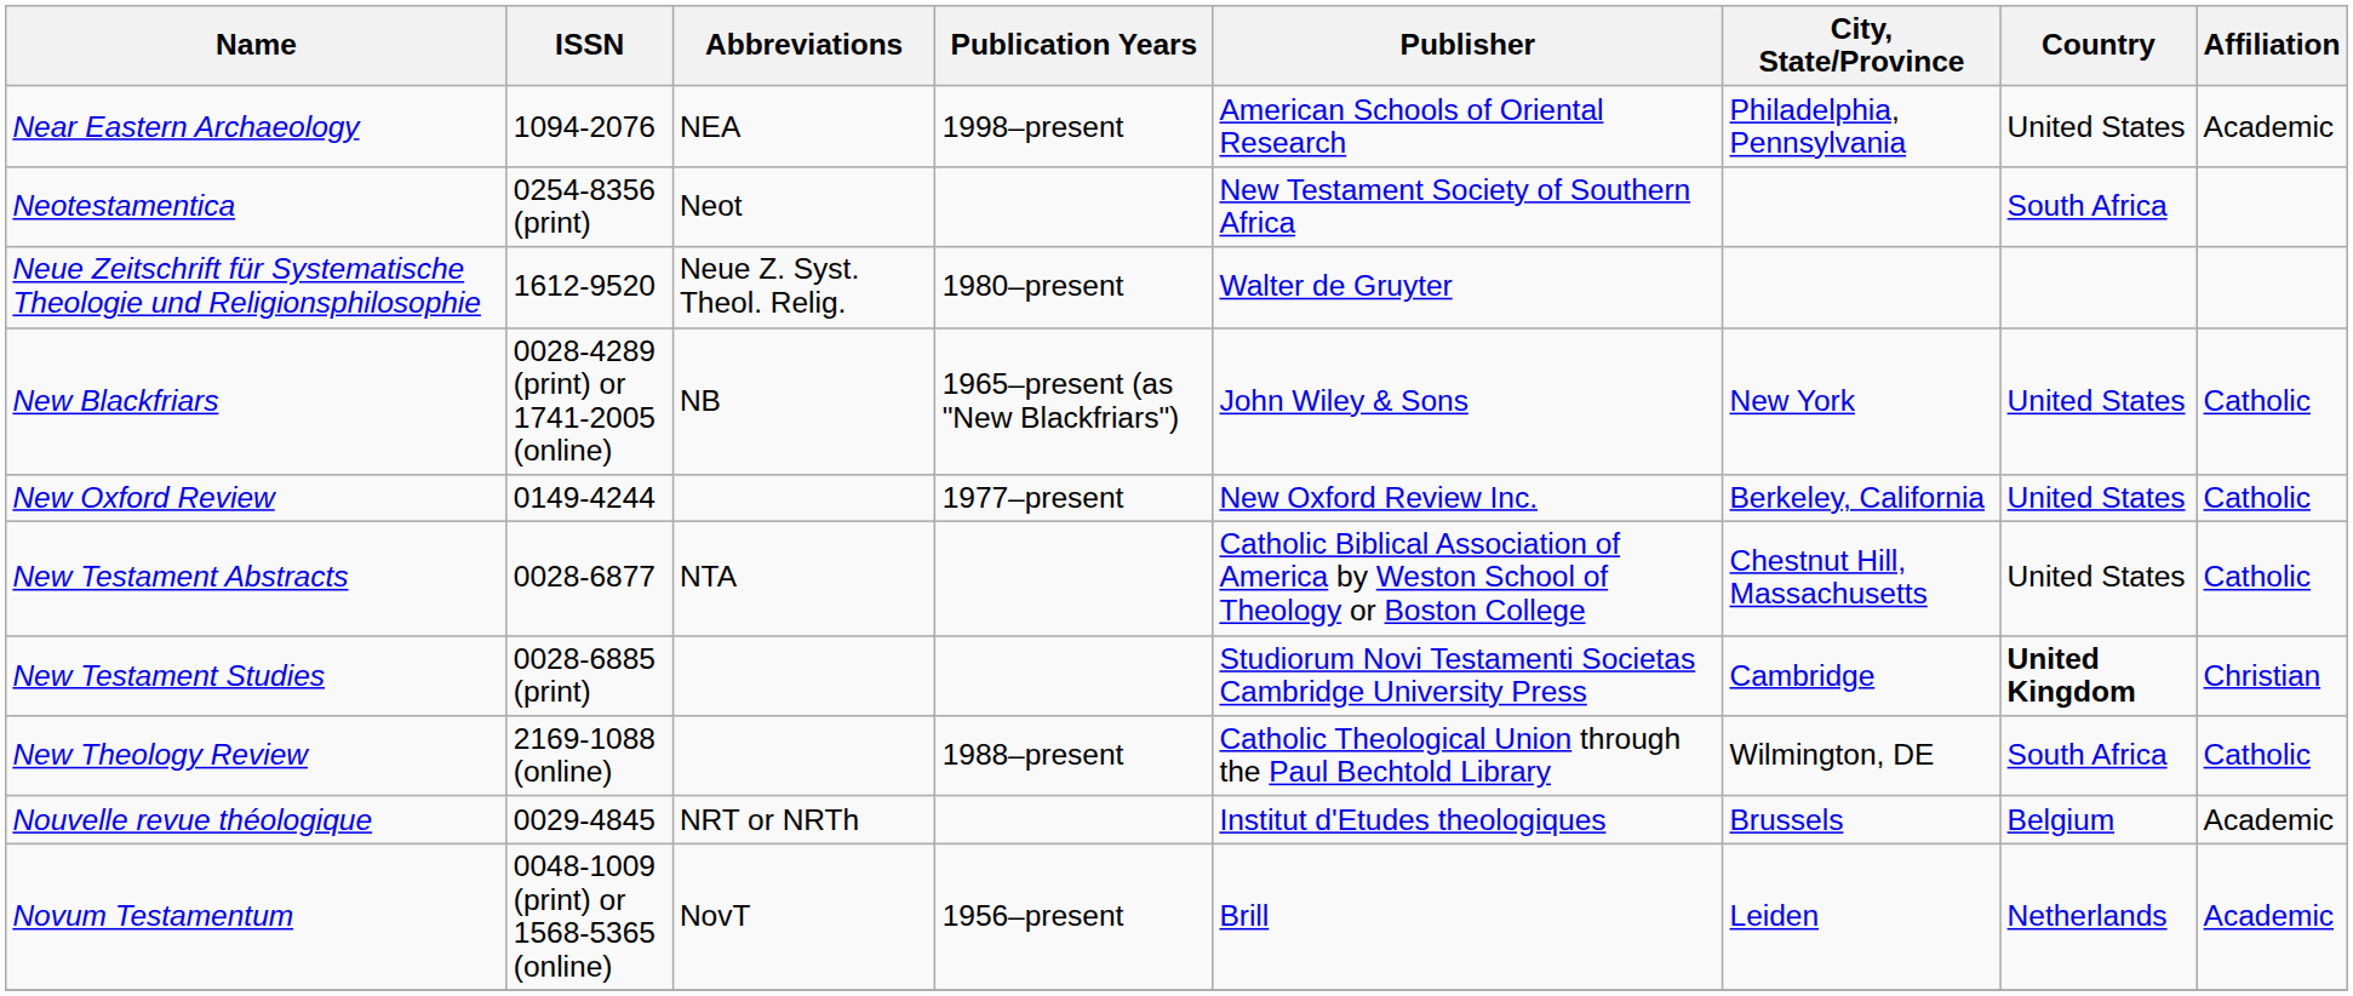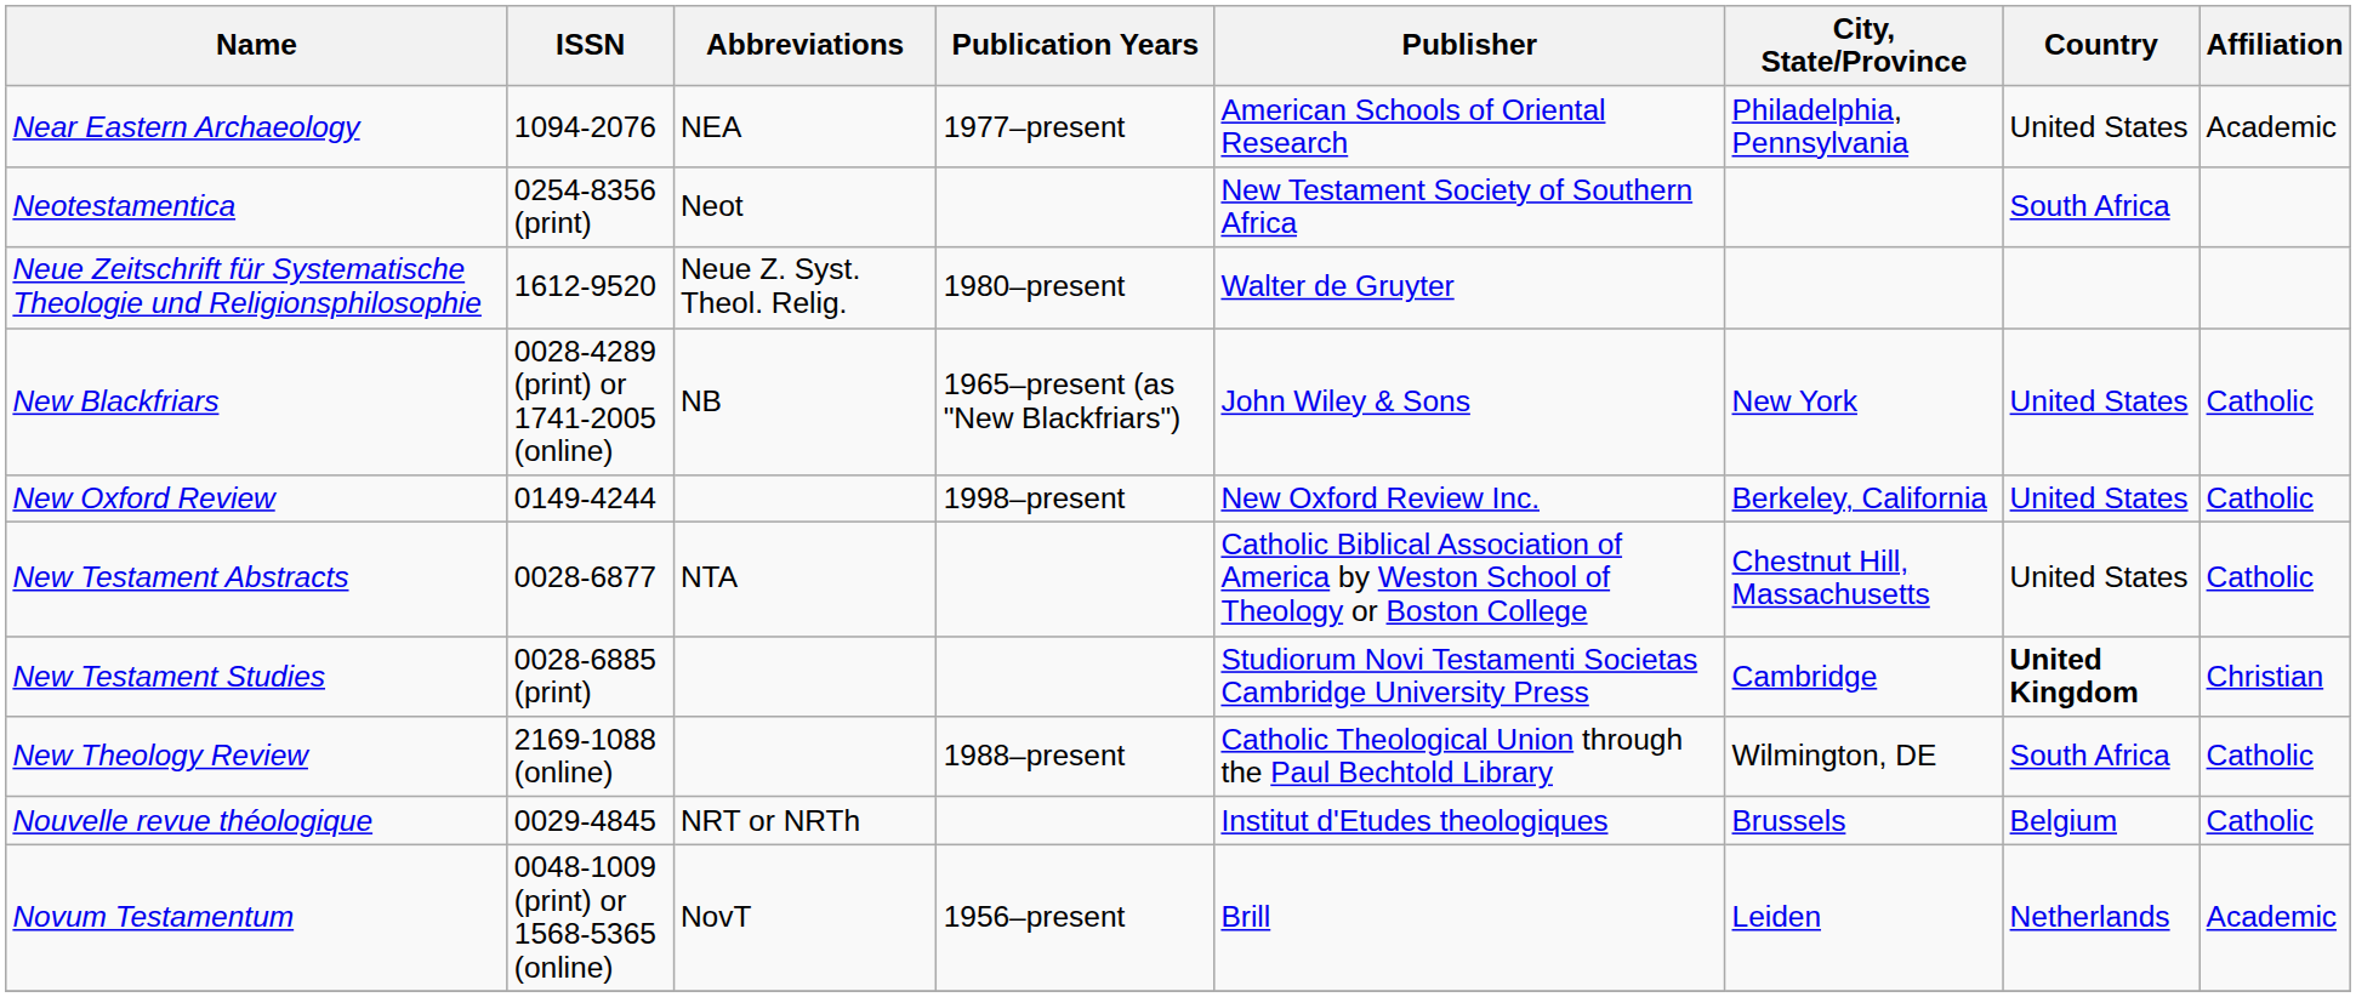Near Eastern Archaeology | Publication Years: 1998–present -> 1977–present
New Oxford Review | Publication Years: 1977–present -> 1998–present
Nouvelle revue théologique | Affiliation: Academic -> Catholic
